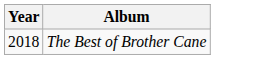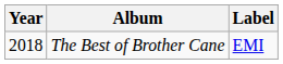+ column: Label | EMI
